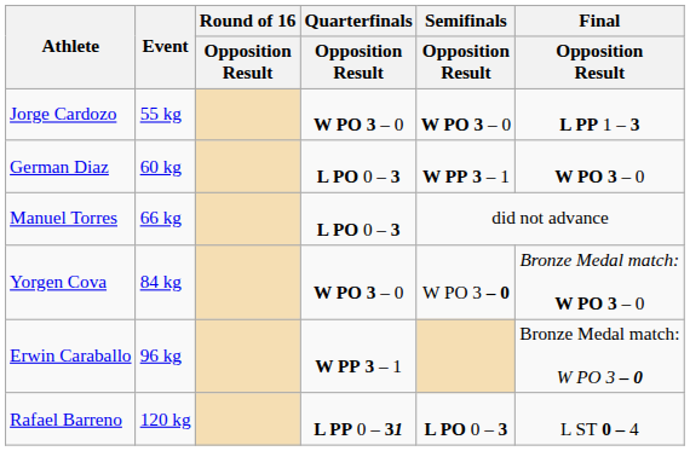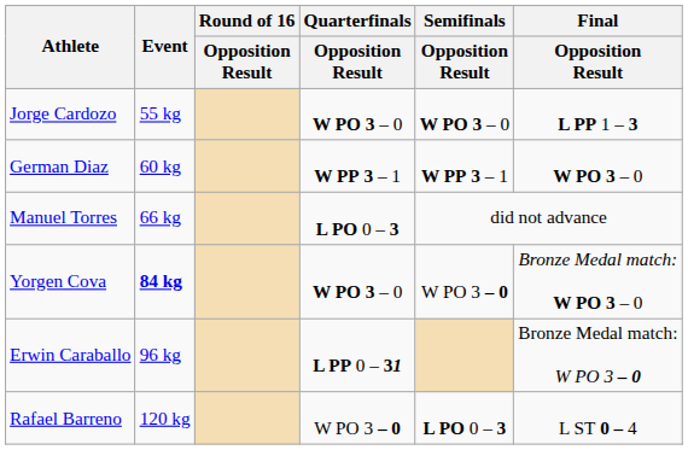German Diaz | Quarterfinals / Opposition Result: L PO 0 – 3 -> W PP 3 – 1
Yorgen Cova | Event: normal -> bold
Erwin Caraballo | Quarterfinals / Opposition Result: W PP 3 – 1 -> L PP 0 – 31
Rafael Barreno | Quarterfinals / Opposition Result: L PP 0 – 31 -> W PO 3 – 0
